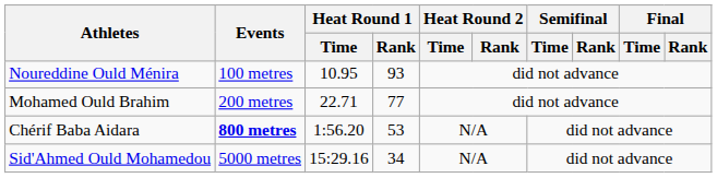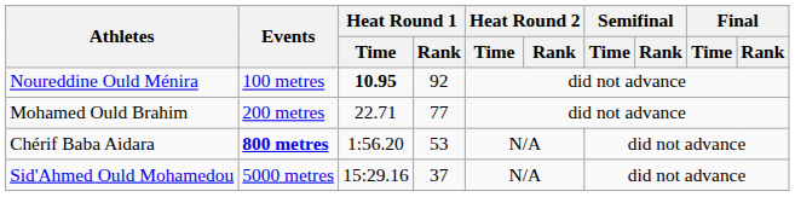Noureddine Ould Ménira | Heat Round 1 / Time: normal -> bold
Noureddine Ould Ménira | Heat Round 1 / Rank: 93 -> 92
Sid'Ahmed Ould Mohamedou | Heat Round 1 / Rank: 34 -> 37
